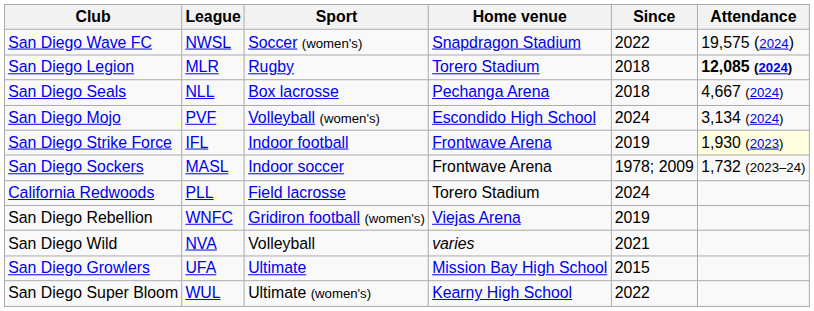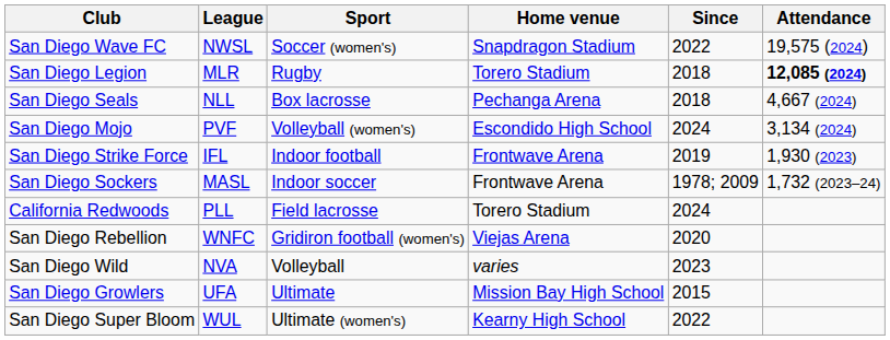San Diego Strike Force | Attendance: lightyellow background -> no background
San Diego Rebellion | Since: 2019 -> 2020
San Diego Wild | Since: 2021 -> 2023
